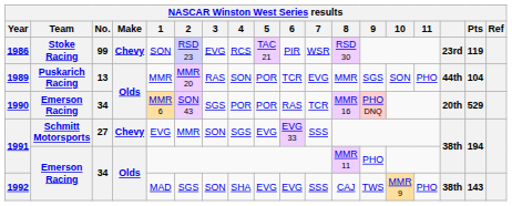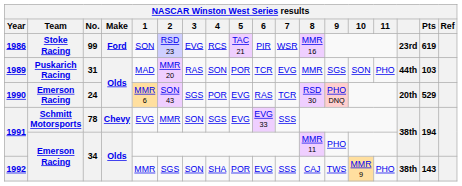1986 | Make: Chevy -> Ford
1986 | 8: RSD 30 -> MMR 16
1986 | Pts: 119 -> 619
1989 | No.: 13 -> 31
1989 | 1: MMR -> MAD
1989 | Pts: 104 -> 103
1990 | No.: 34 -> 24
1990 | 5: POR -> EVG
1990 | 8: MMR 16 -> RSD 30
1991 / Schmitt Motorsports | No.: 27 -> 78
1992 | 1: MAD -> MMR
1992 | 5: EVG -> POR
